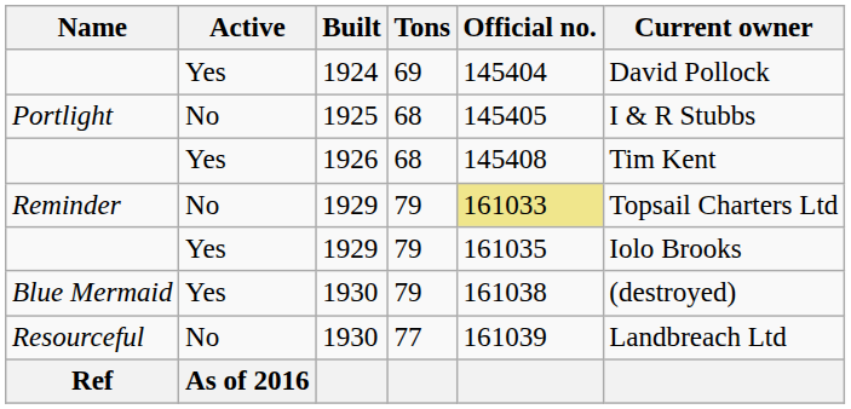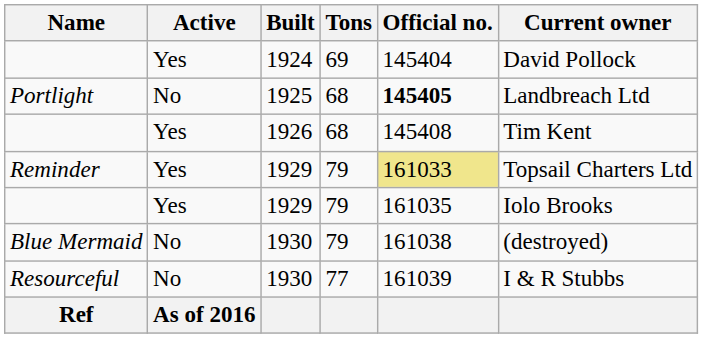Portlight | Official no.: normal -> bold
Portlight | Current owner: I & R Stubbs -> Landbreach Ltd
Reminder | Active: No -> Yes
Blue Mermaid | Active: Yes -> No
Resourceful | Current owner: Landbreach Ltd -> I & R Stubbs
